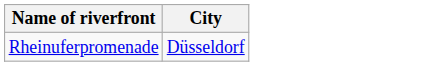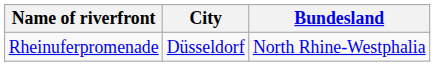+ column: Bundesland | North Rhine-Westphalia
